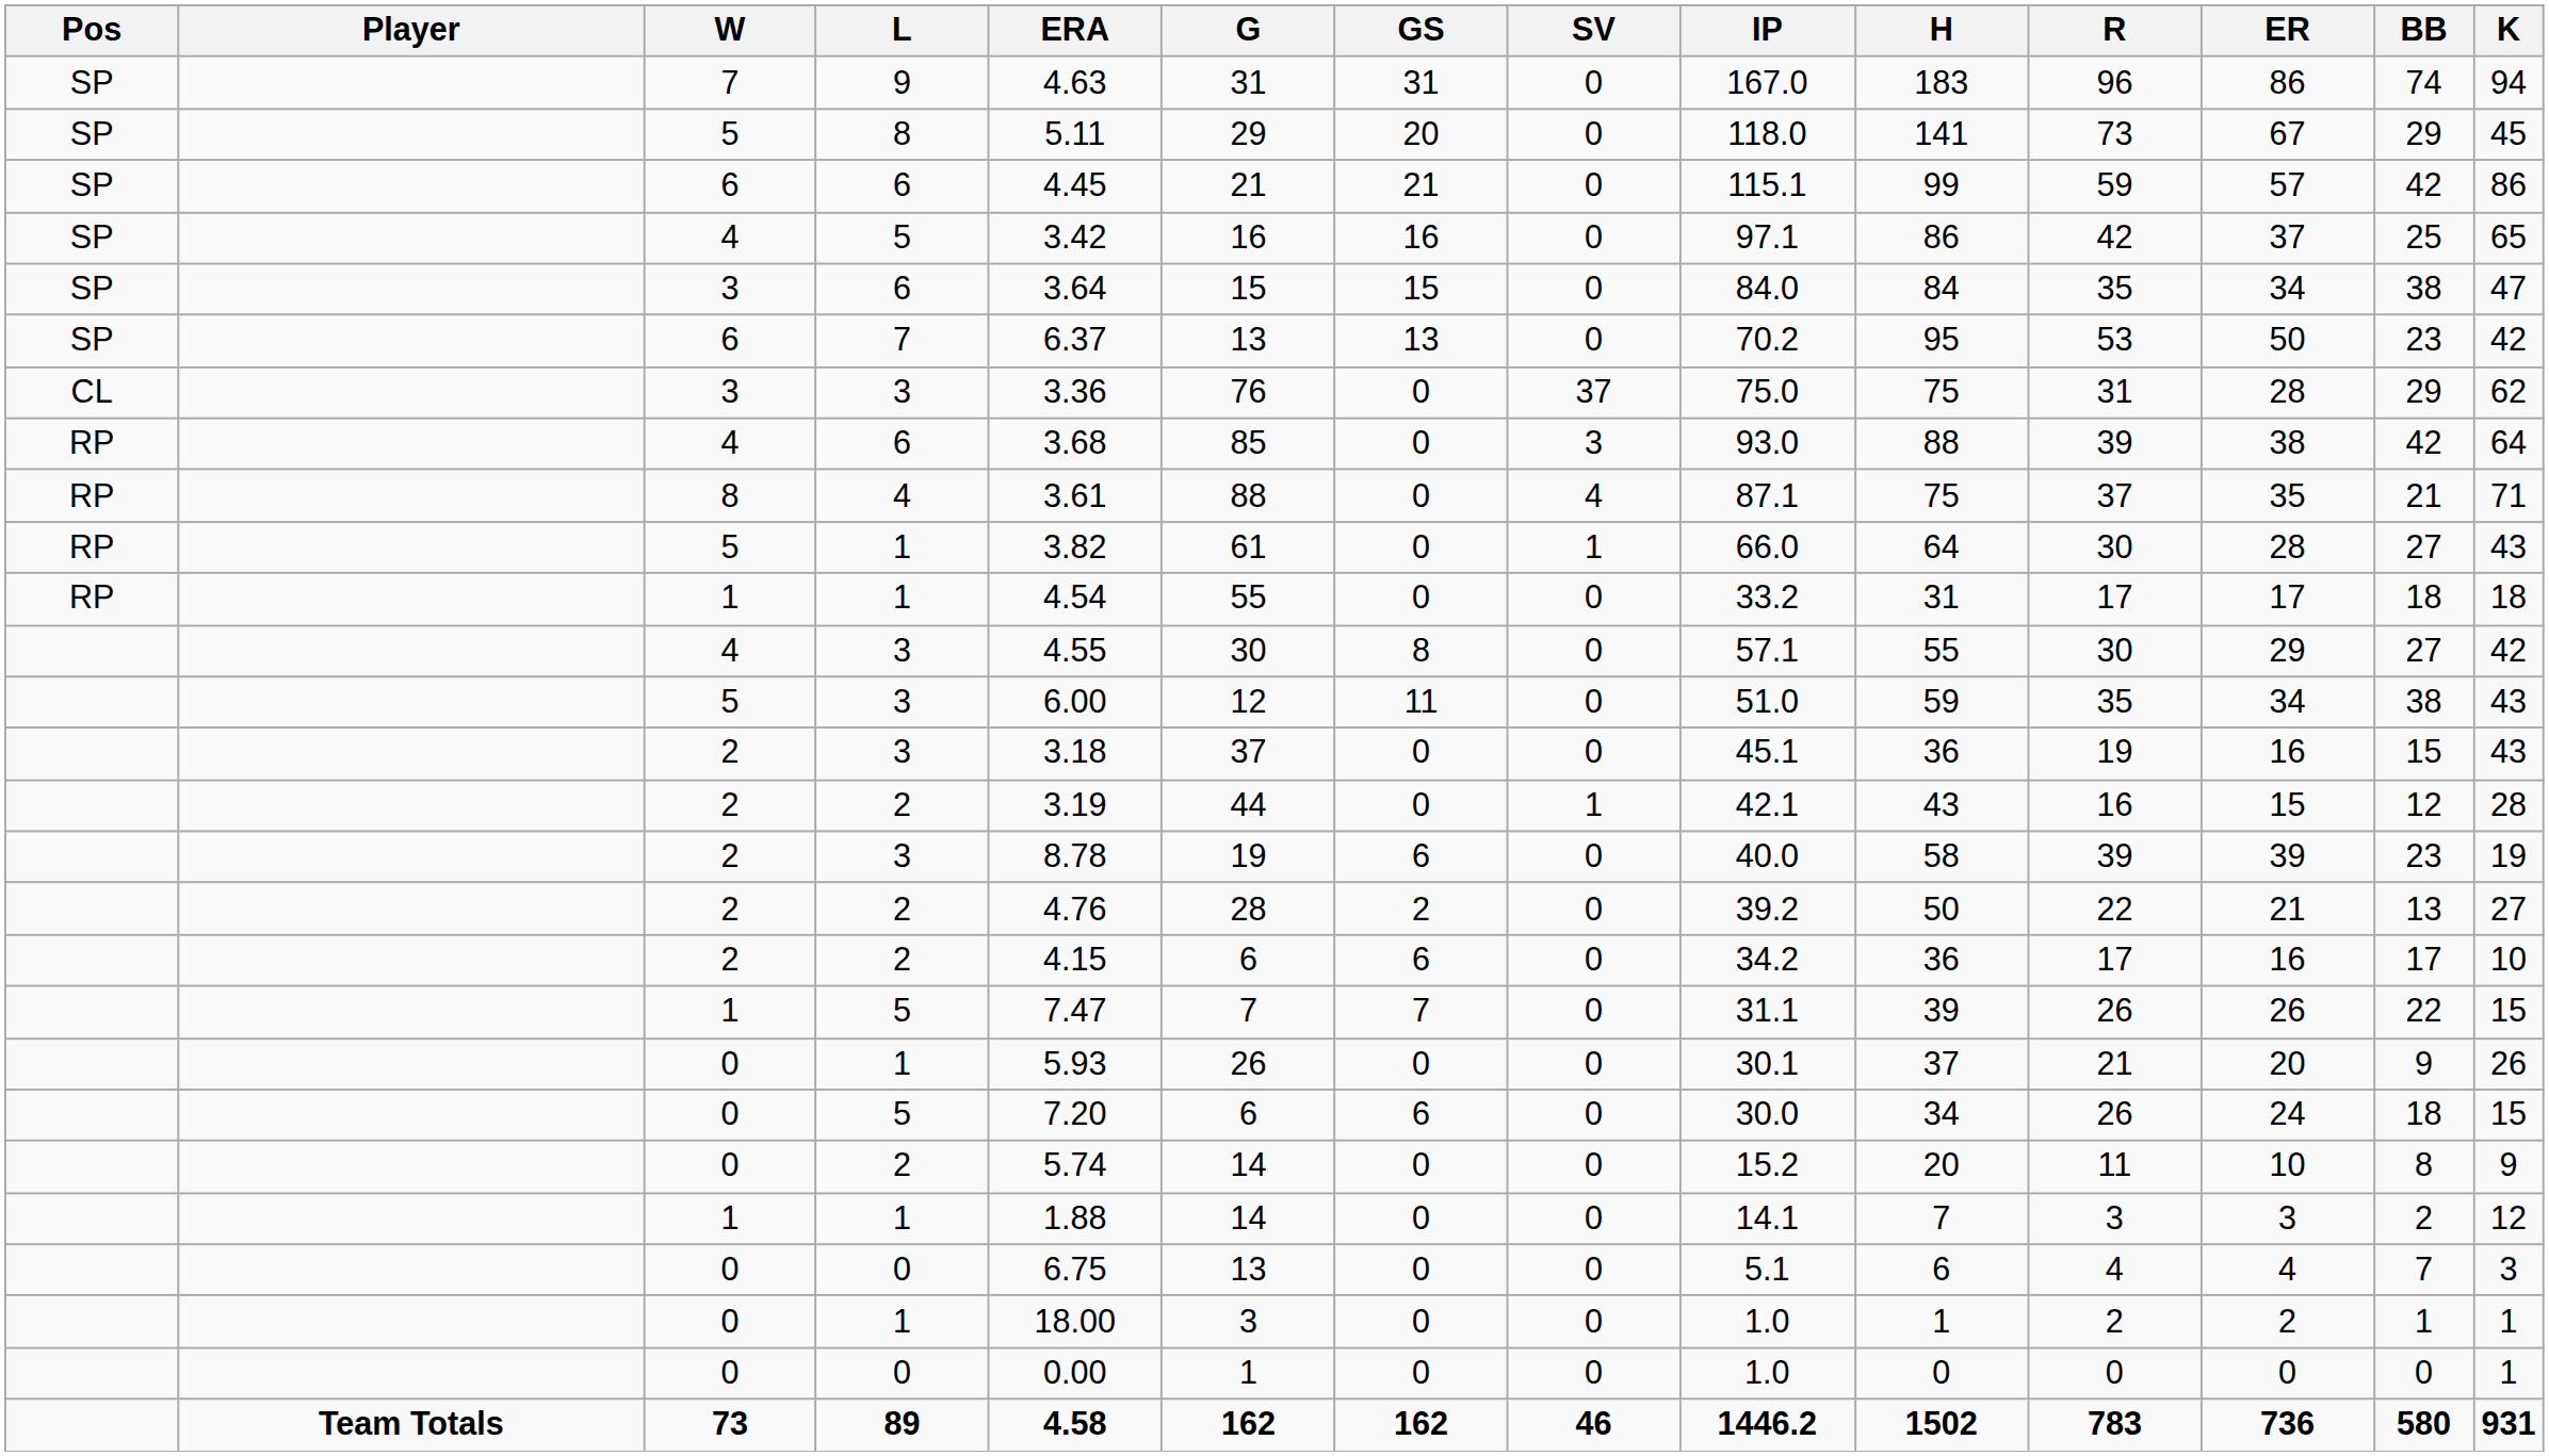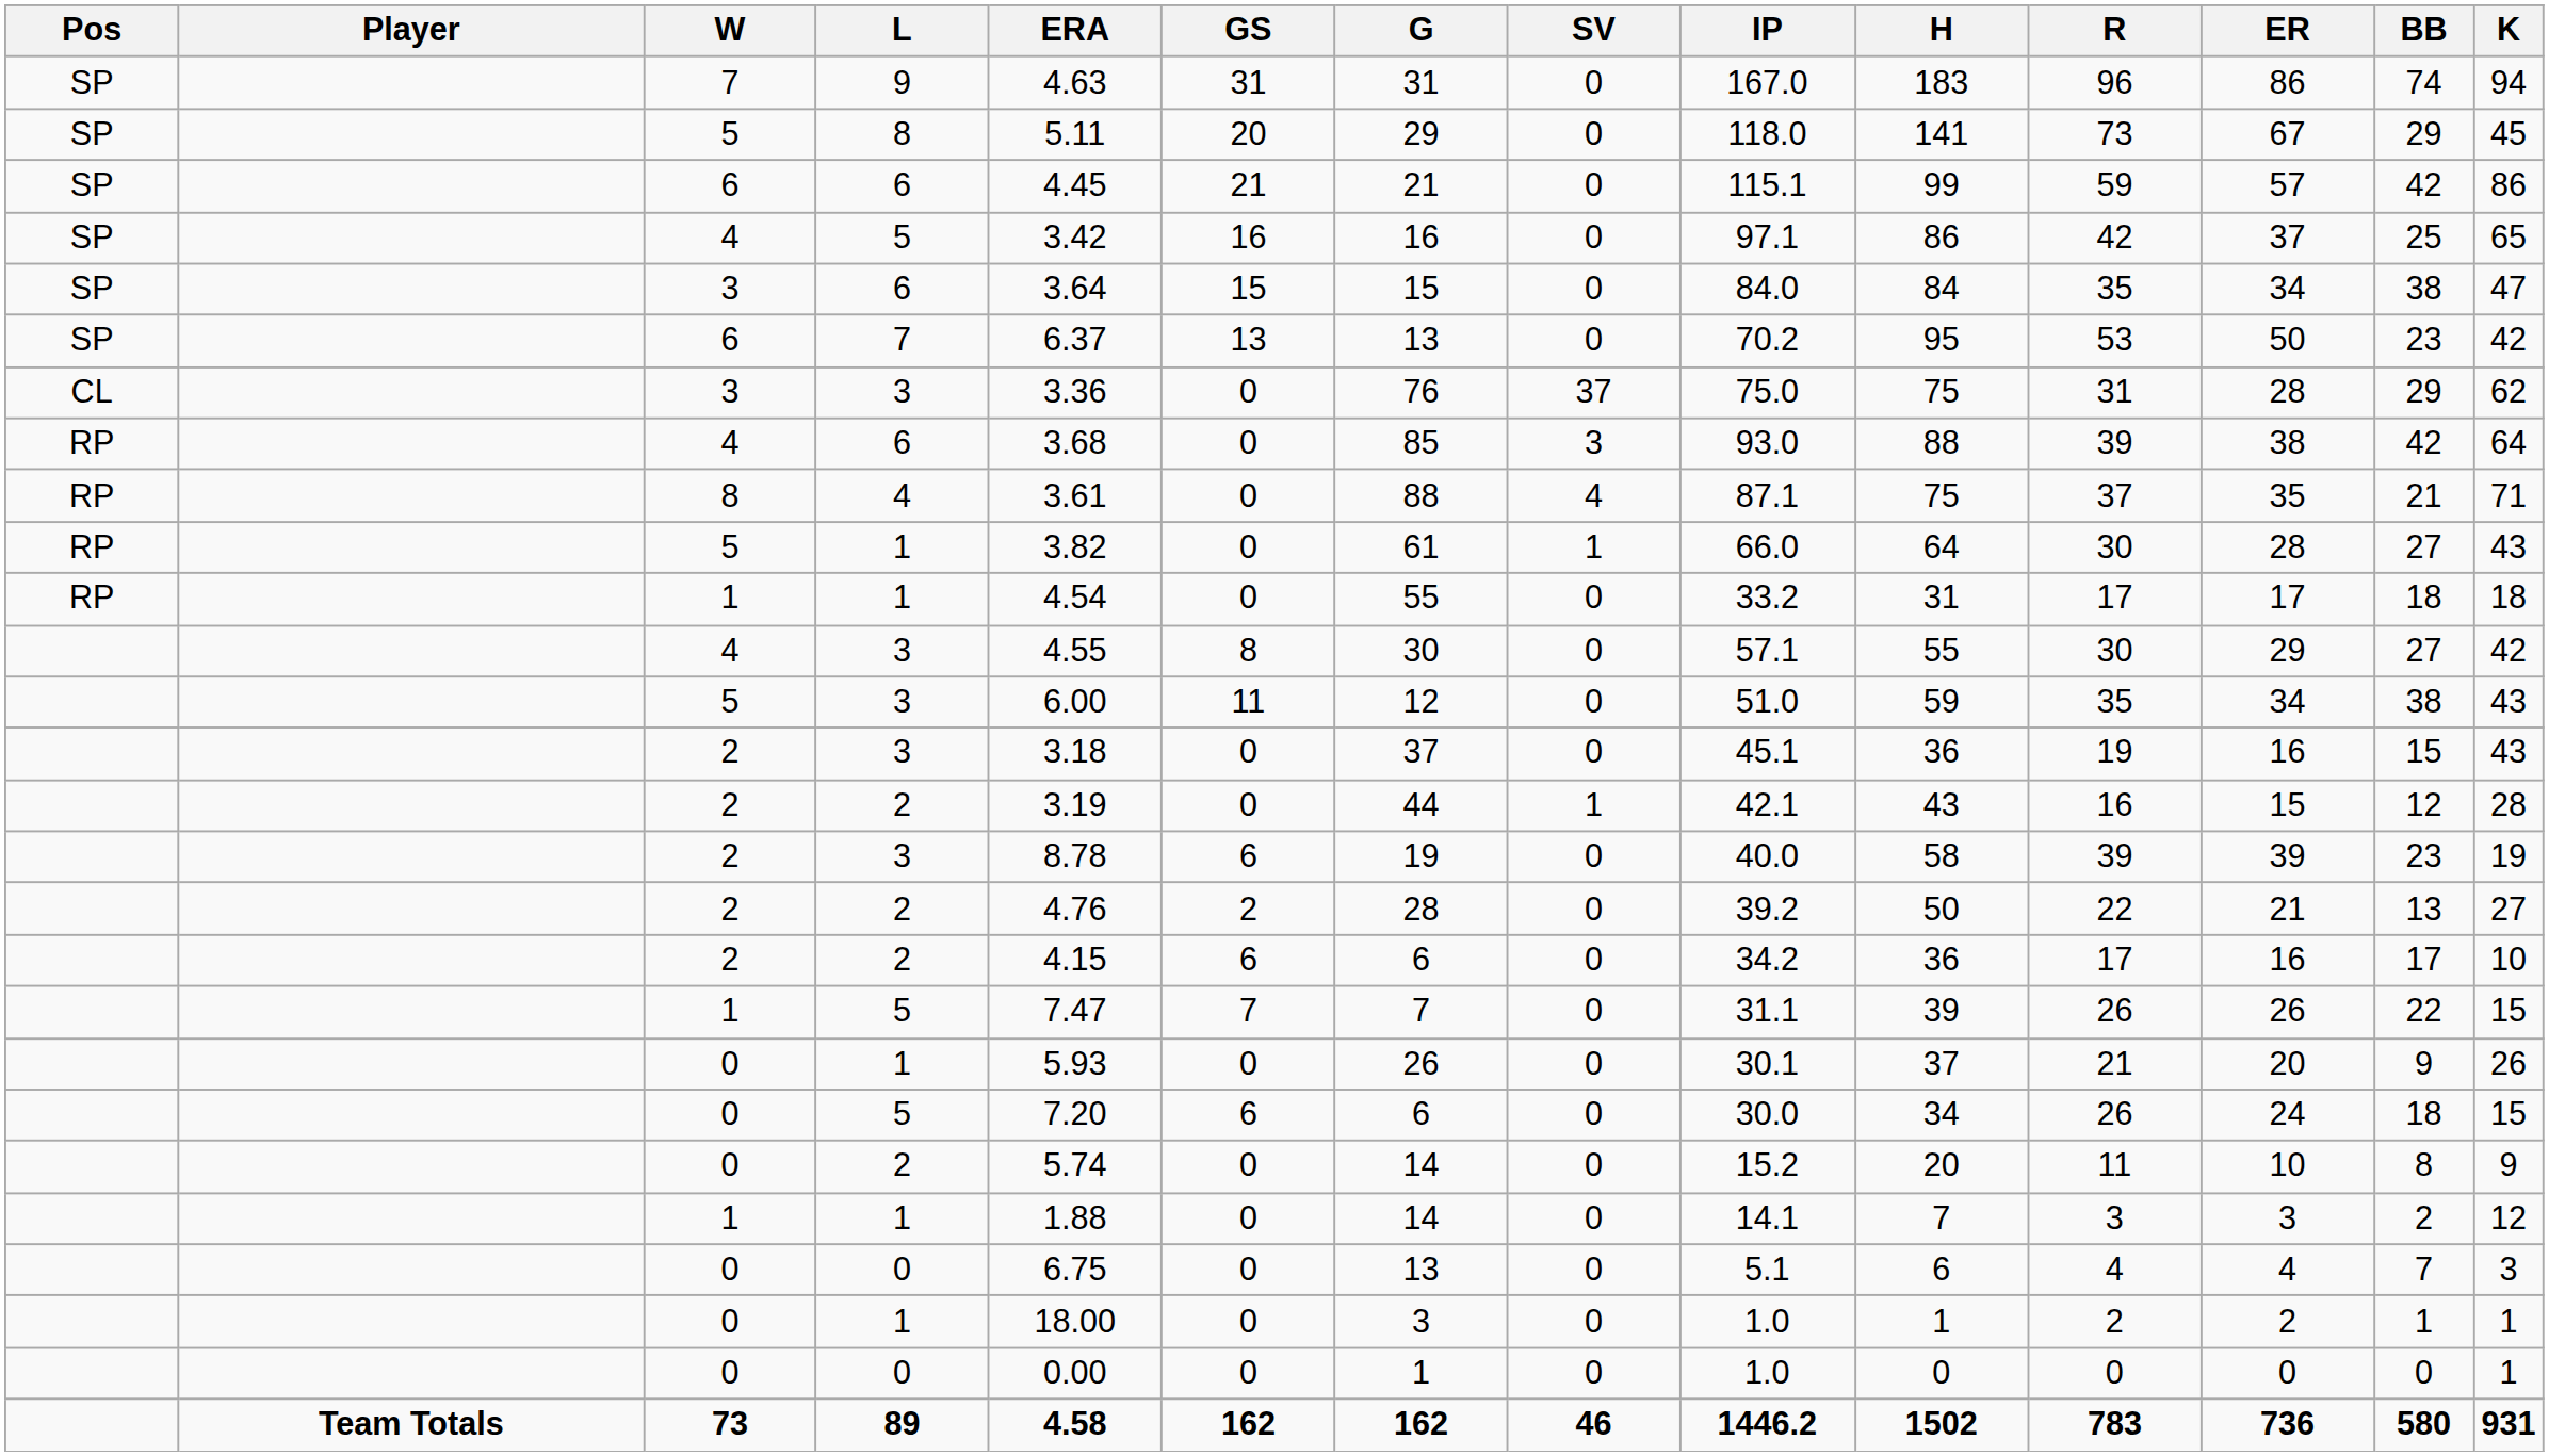columns swapped: G <-> GS
